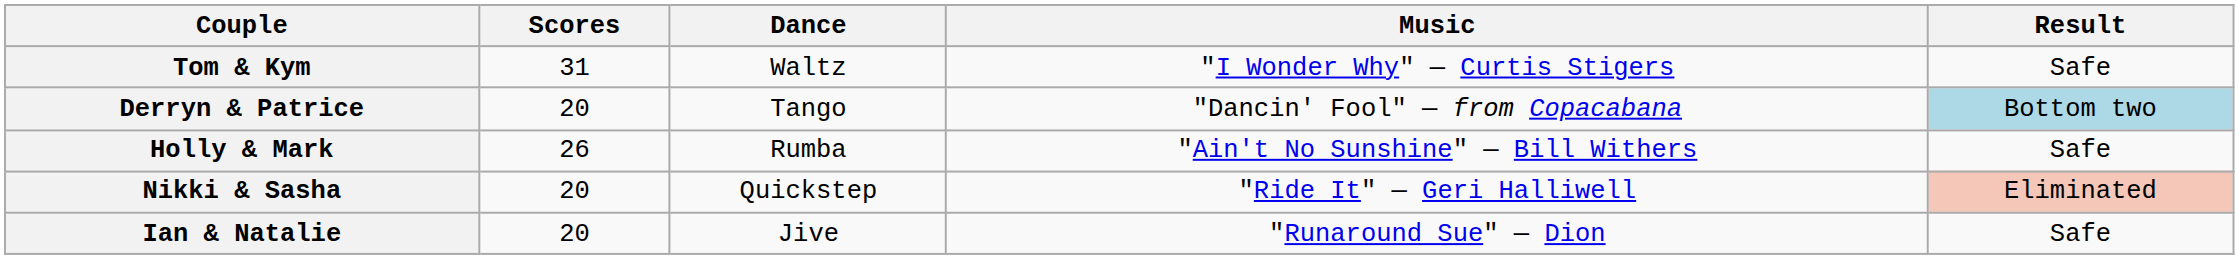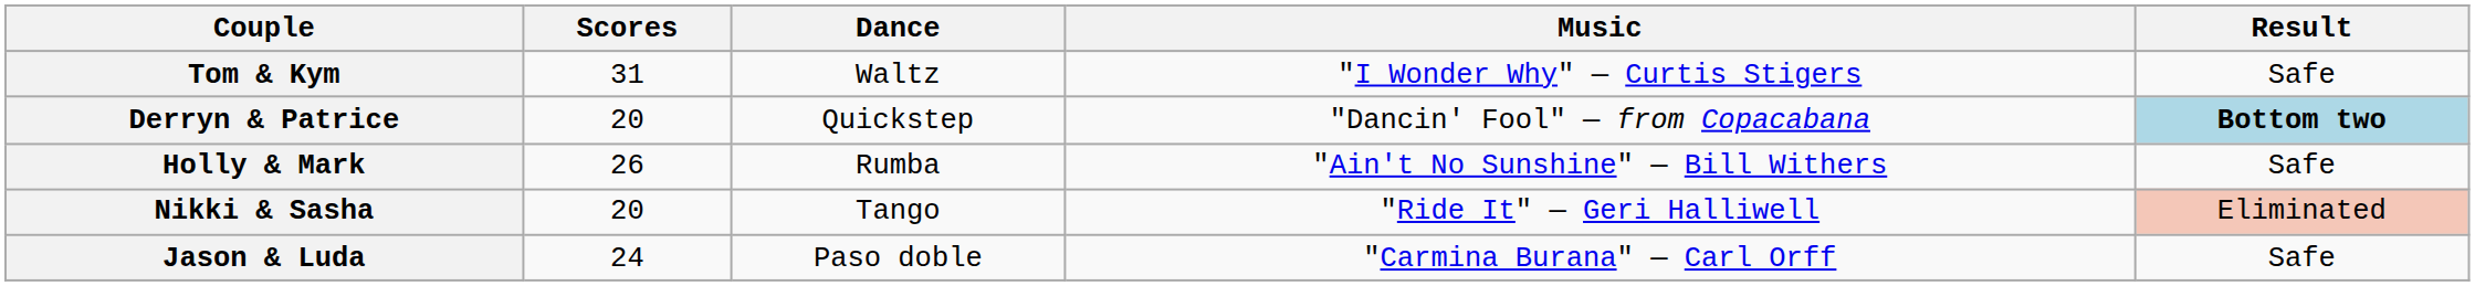Derryn & Patrice | Dance: Tango -> Quickstep
Derryn & Patrice | Result: normal -> bold
Nikki & Sasha | Dance: Quickstep -> Tango
- row: Ian & Natalie | 20 | Jive | "Runaround Sue" — Dion | Safe
+ row: Jason & Luda | 24 | Paso doble | "Carmina Burana" — Carl Orff | Safe
